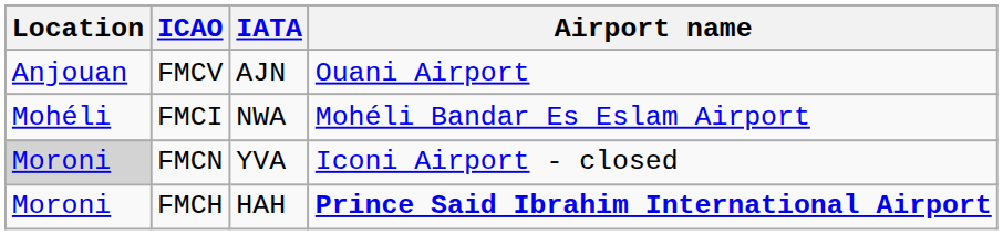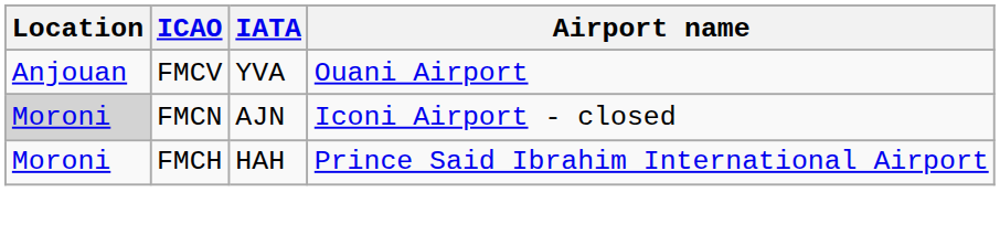FMCV | IATA: AJN -> YVA
- row: Mohéli | FMCI | NWA | Mohéli Bandar Es Eslam Airport
FMCN | IATA: YVA -> AJN
FMCH | Airport name: bold -> normal
